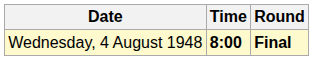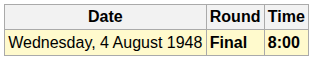columns swapped: Time <-> Round
